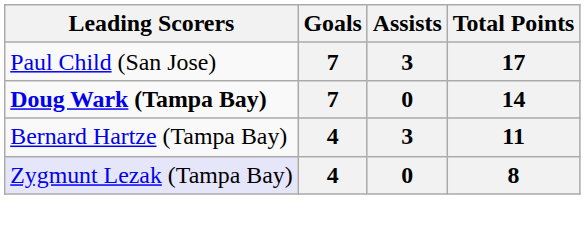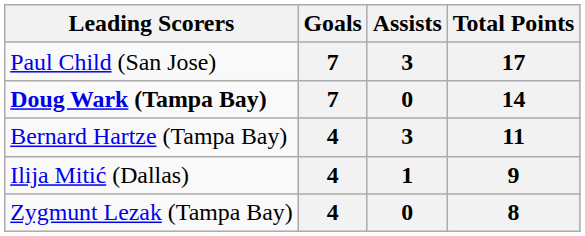+ row: Ilija Mitić (Dallas) | 4 | 1 | 9
8 | Leading Scorers: lavender background -> no background
